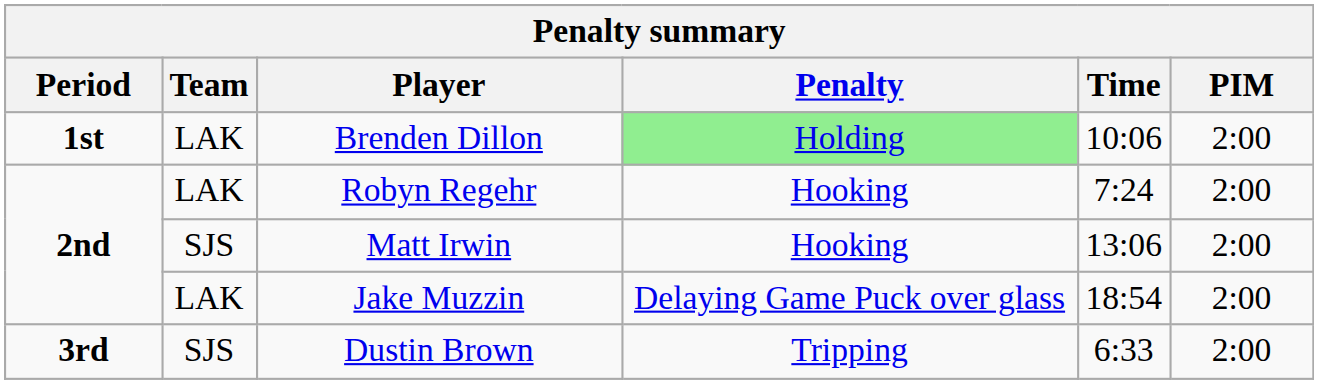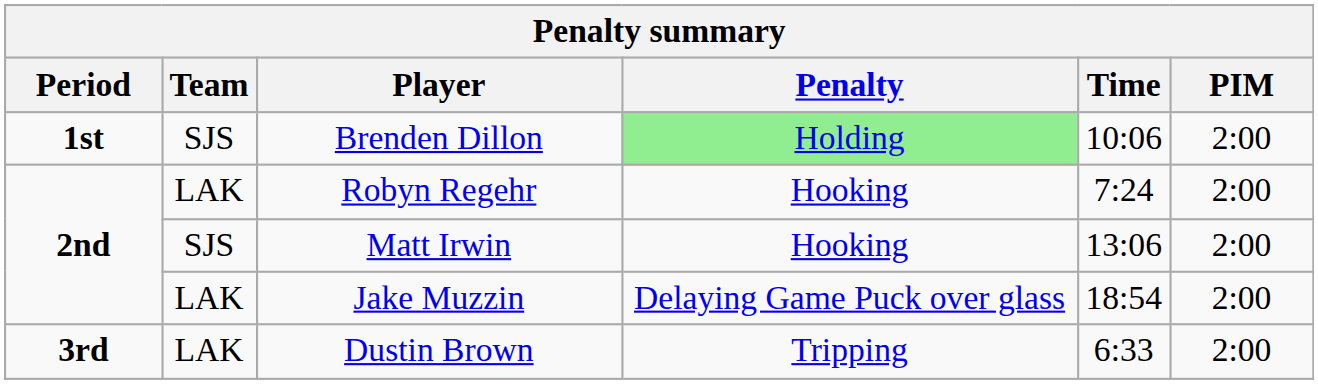Brenden Dillon | Team: LAK -> SJS
Dustin Brown | Team: SJS -> LAK
